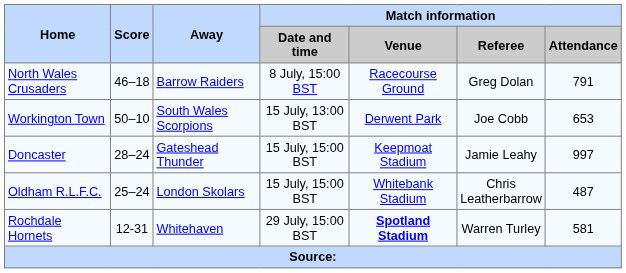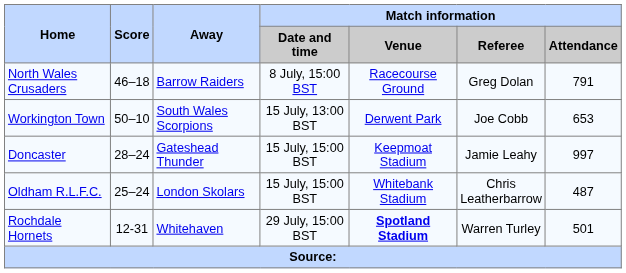Rochdale Hornets | Match information / Attendance: 581 -> 501
